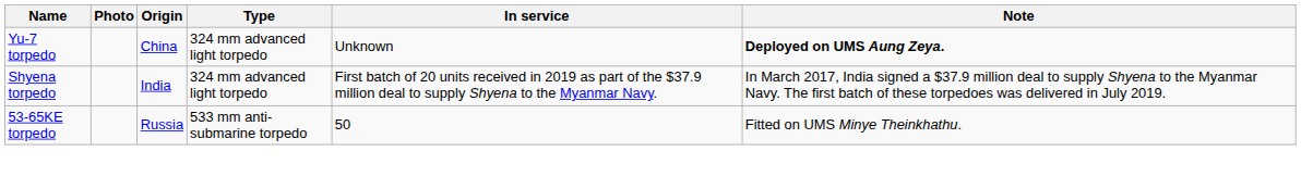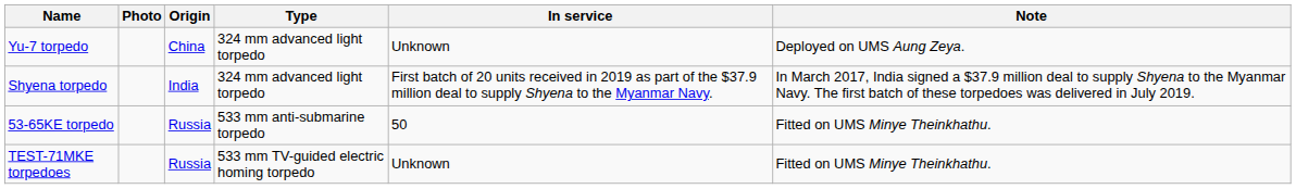Yu-7 torpedo | Note: bold -> normal
+ row: TEST-71MKE torpedoes | Russia | 533 mm TV-guided electric homing torpedo | Unknown | Fitted on UMS Minye Theinkhathu.
